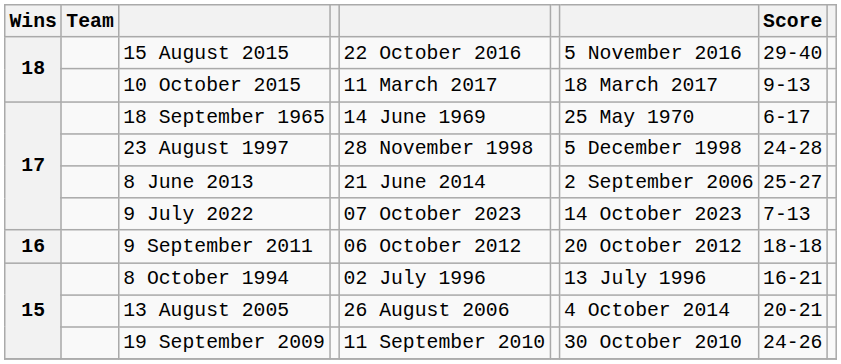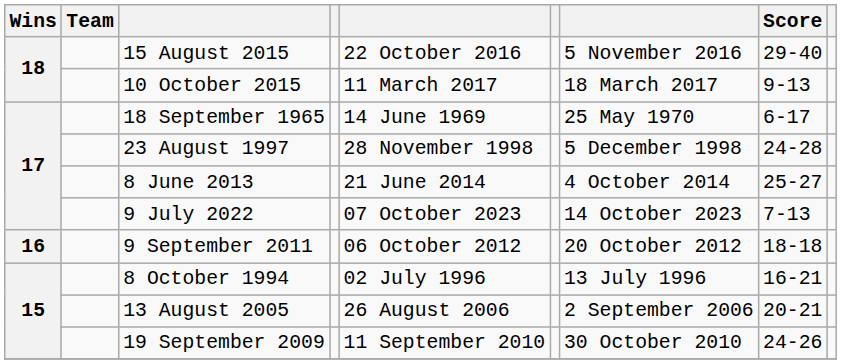8 June 2013 | column 7: 2 September 2006 -> 4 October 2014
13 August 2005 | column 7: 4 October 2014 -> 2 September 2006
